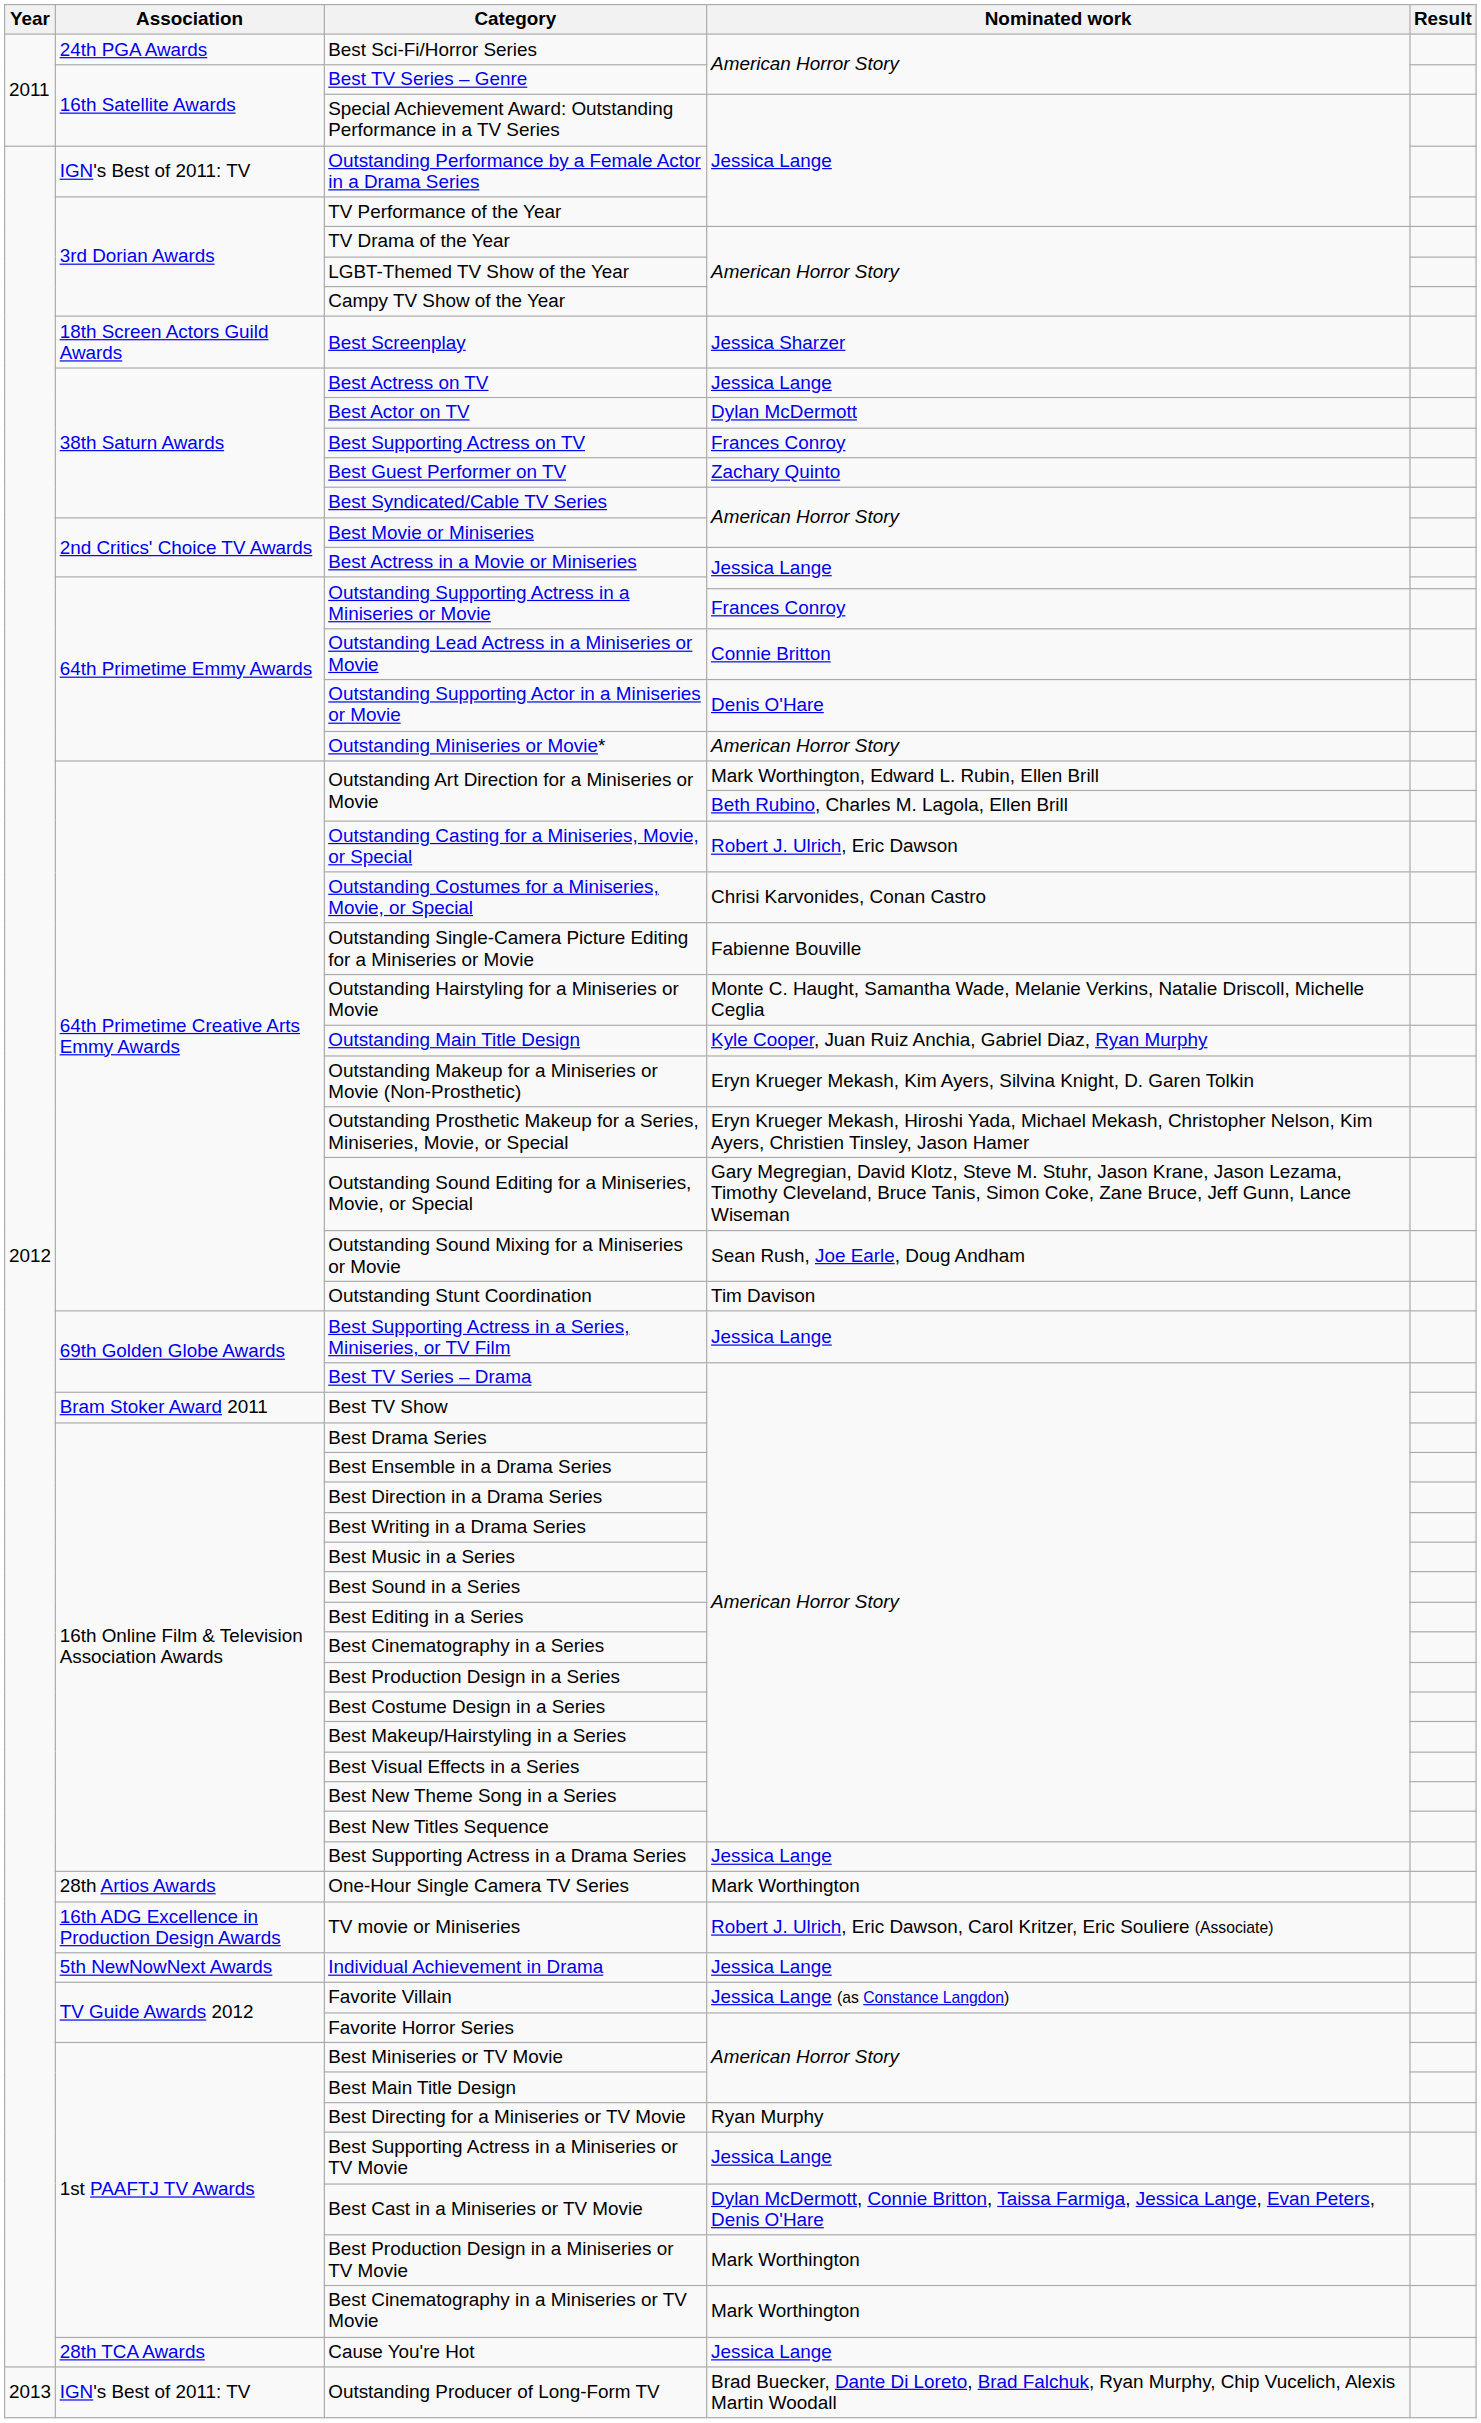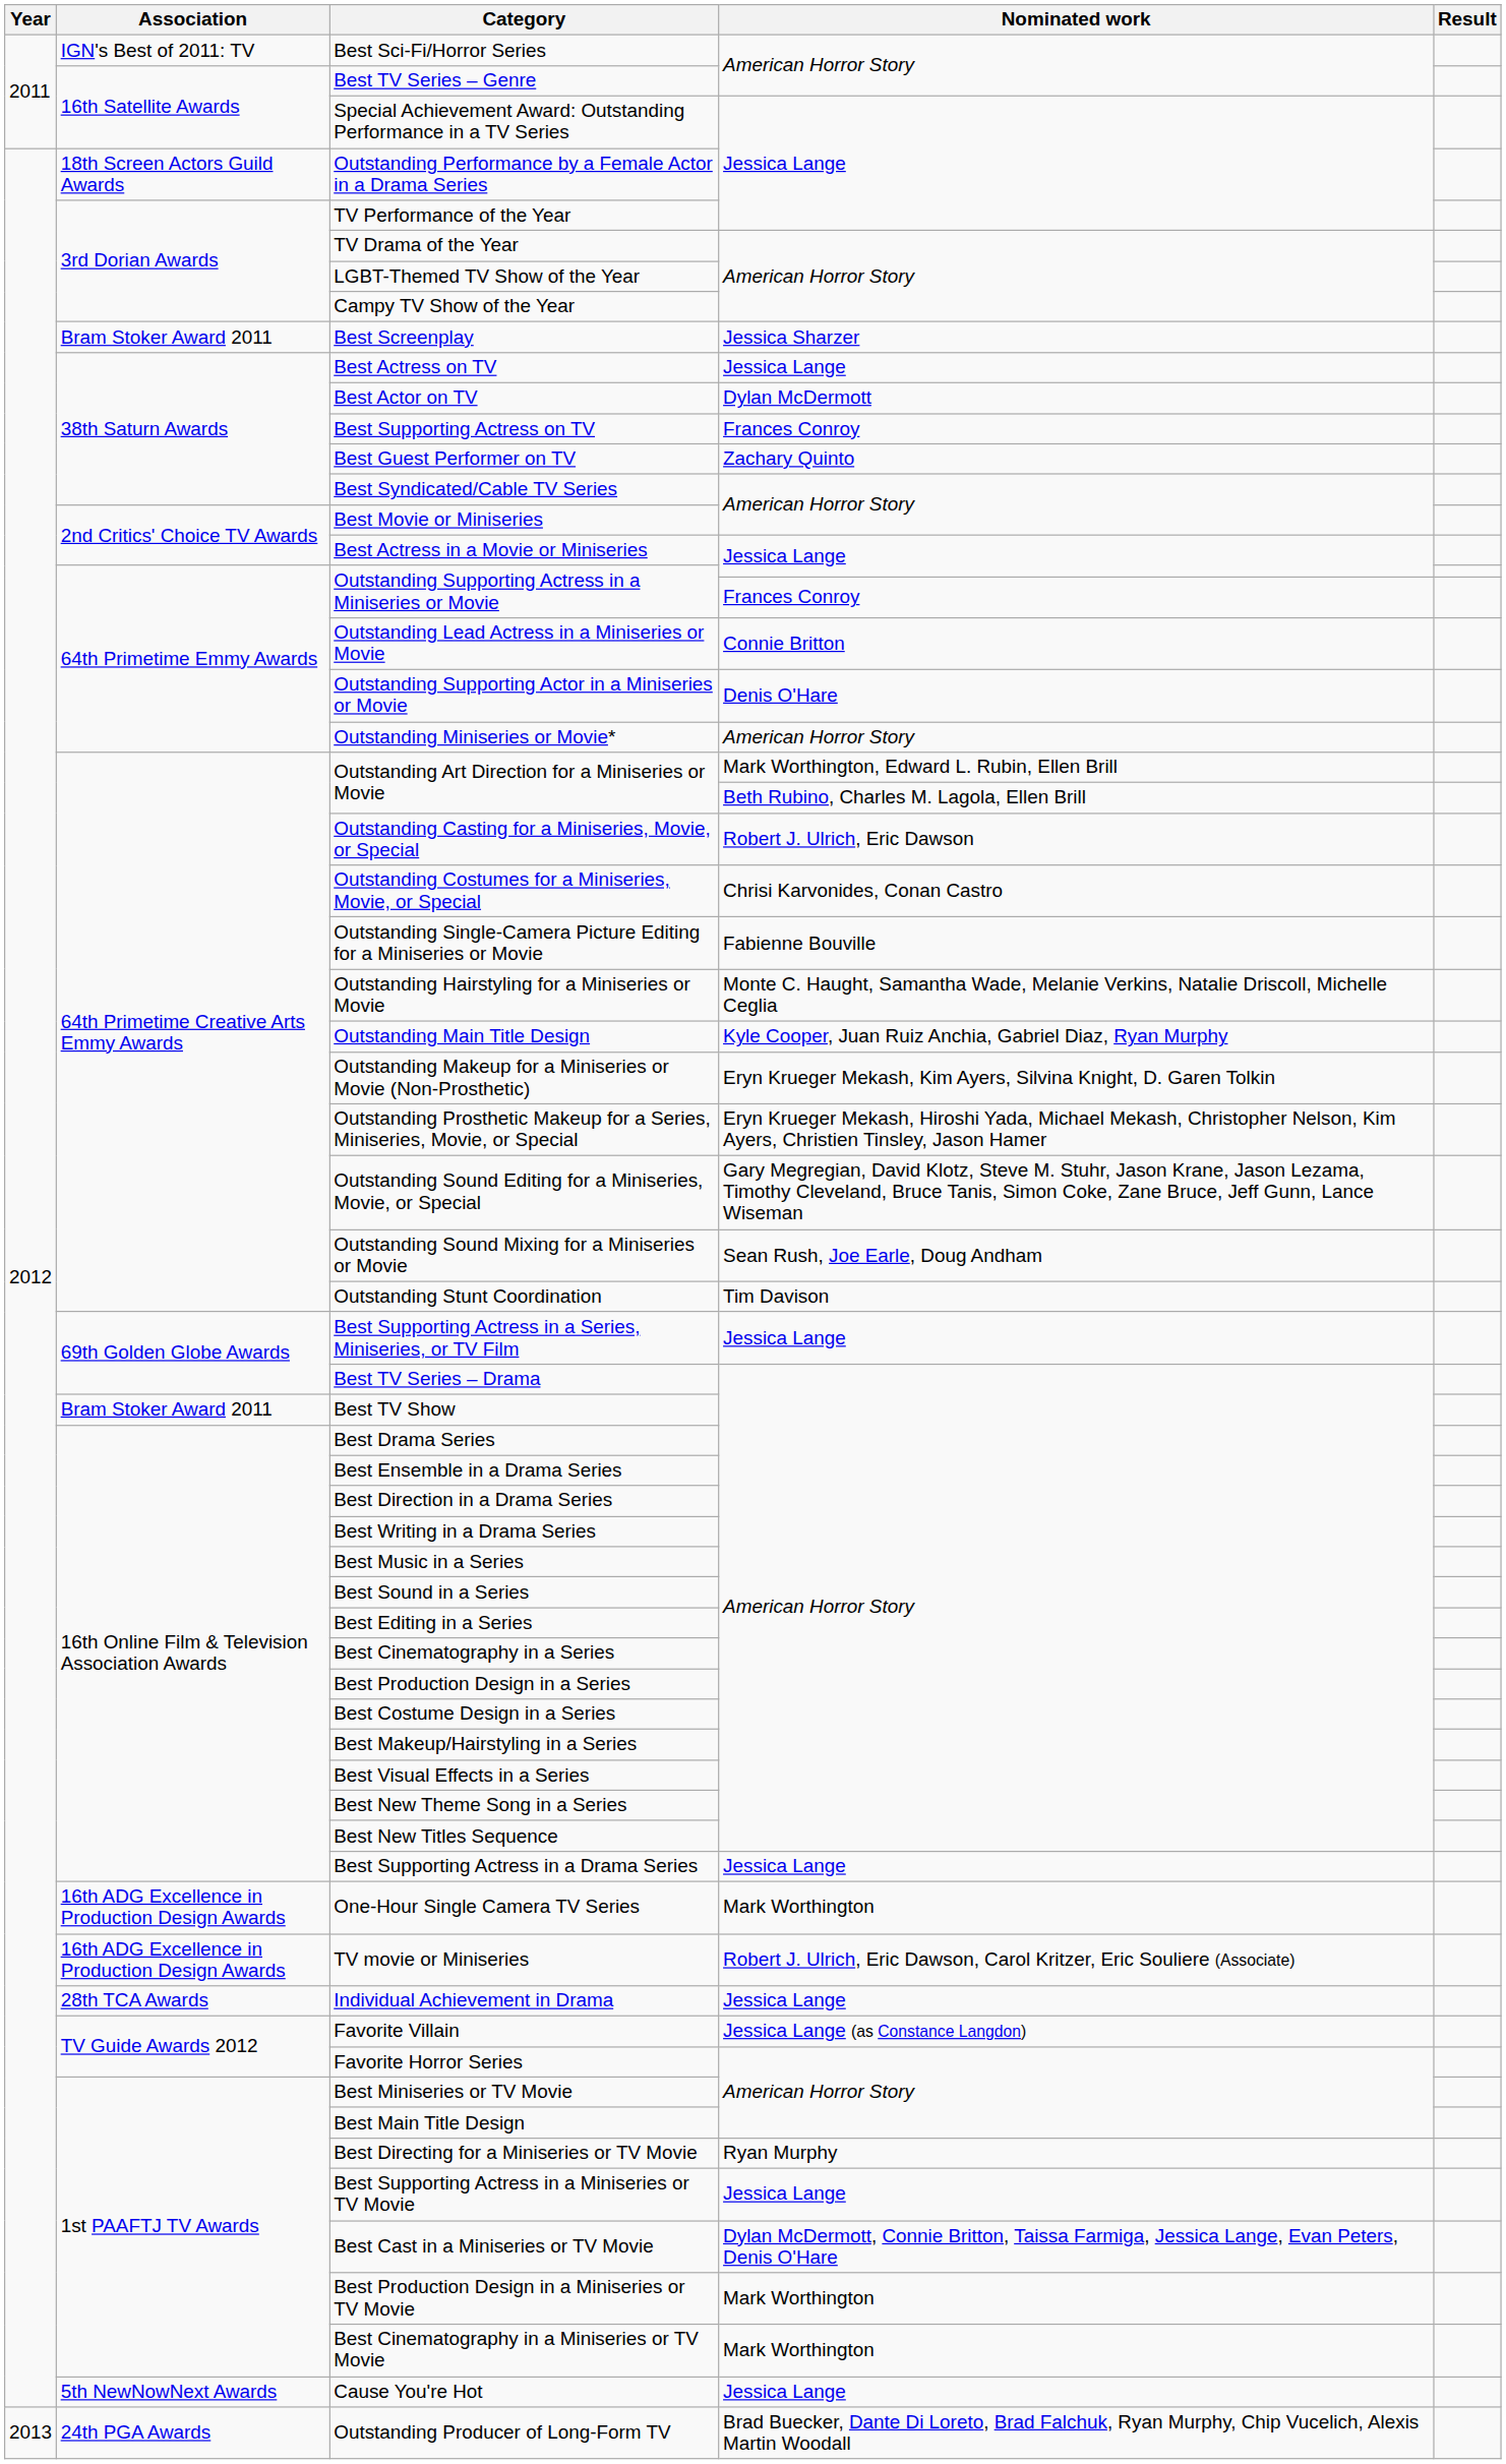Best Sci-Fi/Horror Series | Association: 24th PGA Awards -> IGN's Best of 2011: TV
Outstanding Performance by a Female Actor in a Drama Series | Association: IGN's Best of 2011: TV -> 18th Screen Actors Guild Awards
Best Screenplay | Association: 18th Screen Actors Guild Awards -> Bram Stoker Award 2011
One-Hour Single Camera TV Series | Association: 28th Artios Awards -> 16th ADG Excellence in Production Design Awards
Individual Achievement in Drama | Association: 5th NewNowNext Awards -> 28th TCA Awards
Cause You're Hot | Association: 28th TCA Awards -> 5th NewNowNext Awards
Outstanding Producer of Long-Form TV | Association: IGN's Best of 2011: TV -> 24th PGA Awards
